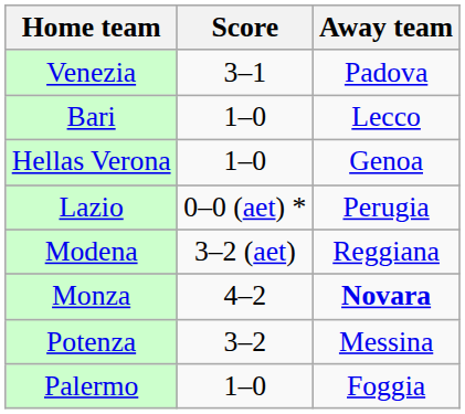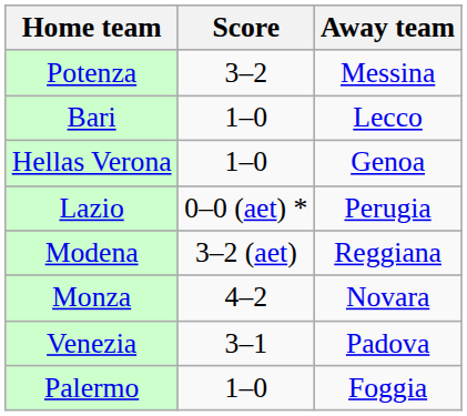rows swapped: Venezia <-> Potenza
Monza | Away team: bold -> normal
